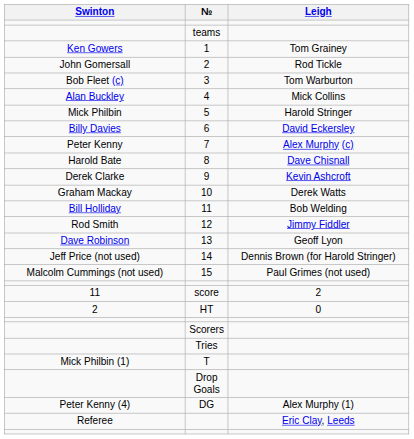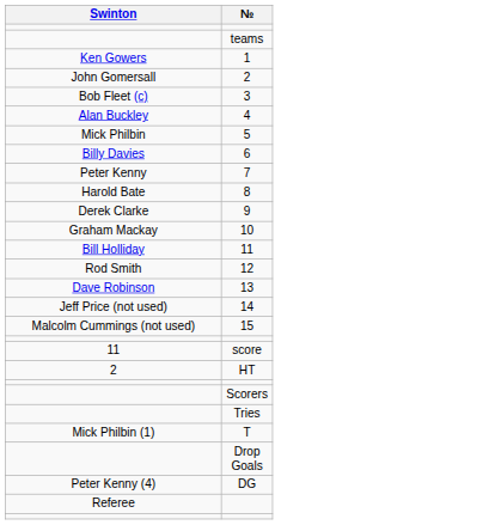- column: Leigh | Tom Grainey | Rod Tickle | Tom Warburton | Mick Collins | Harold Stringer | David Eckersley | Alex Murphy (c) | Dave Chisnall | Kevin Ashcroft | Derek Watts | Bob Welding | Jimmy Fiddler | Geoff Lyon | Dennis Brown (for Harold Stringer) | Paul Grimes (not used) | 2 | 0 | Alex Murphy (1) | Eric Clay, Leeds
